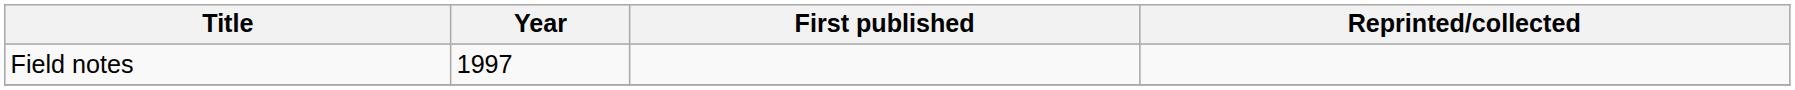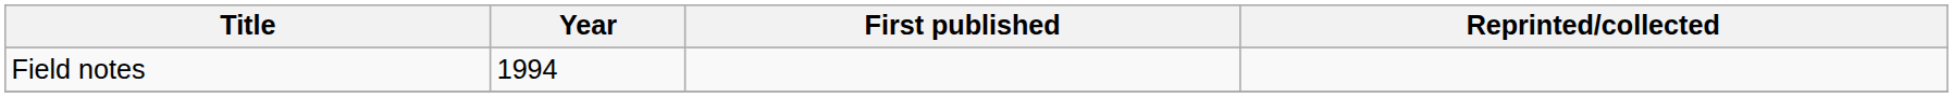Field notes | Year: 1997 -> 1994
